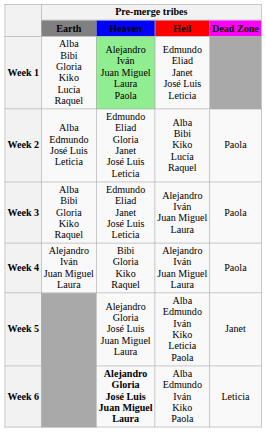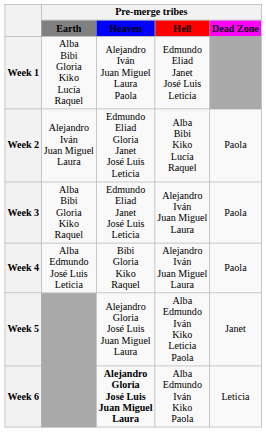Week 1 | column 3: lightgreen background -> no background
Week 2 | column 2: Alba Edmundo José Luis Leticia -> Alejandro Iván Juan Miguel Laura
Week 4 | column 2: Alejandro Iván Juan Miguel Laura -> Alba Edmundo José Luis Leticia
